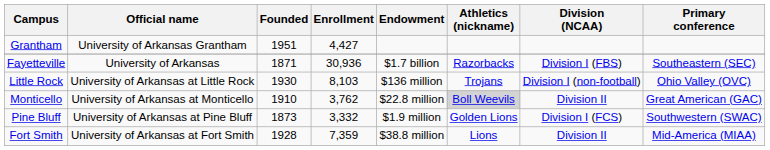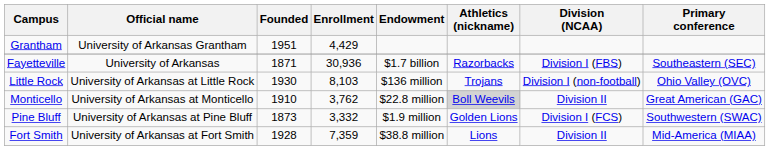Grantham | Enrollment: 4,427 -> 4,429
